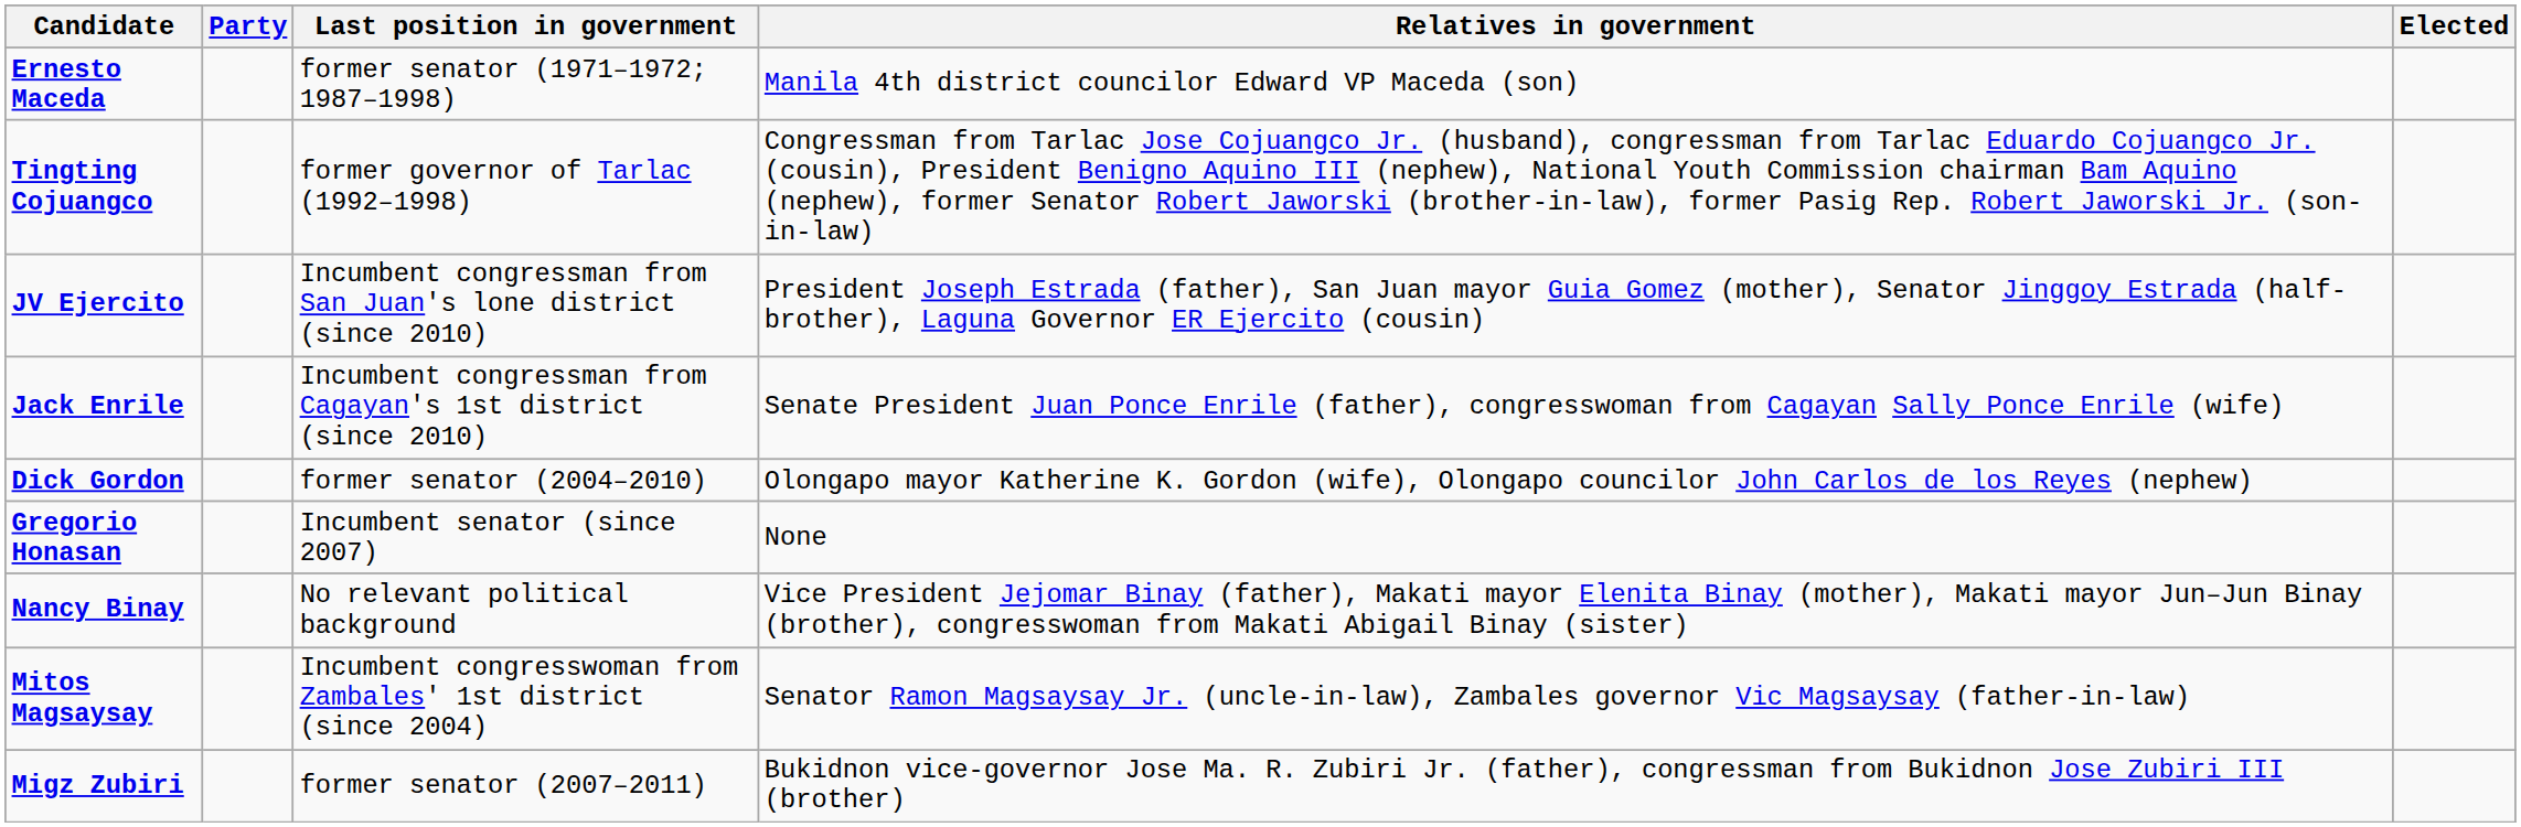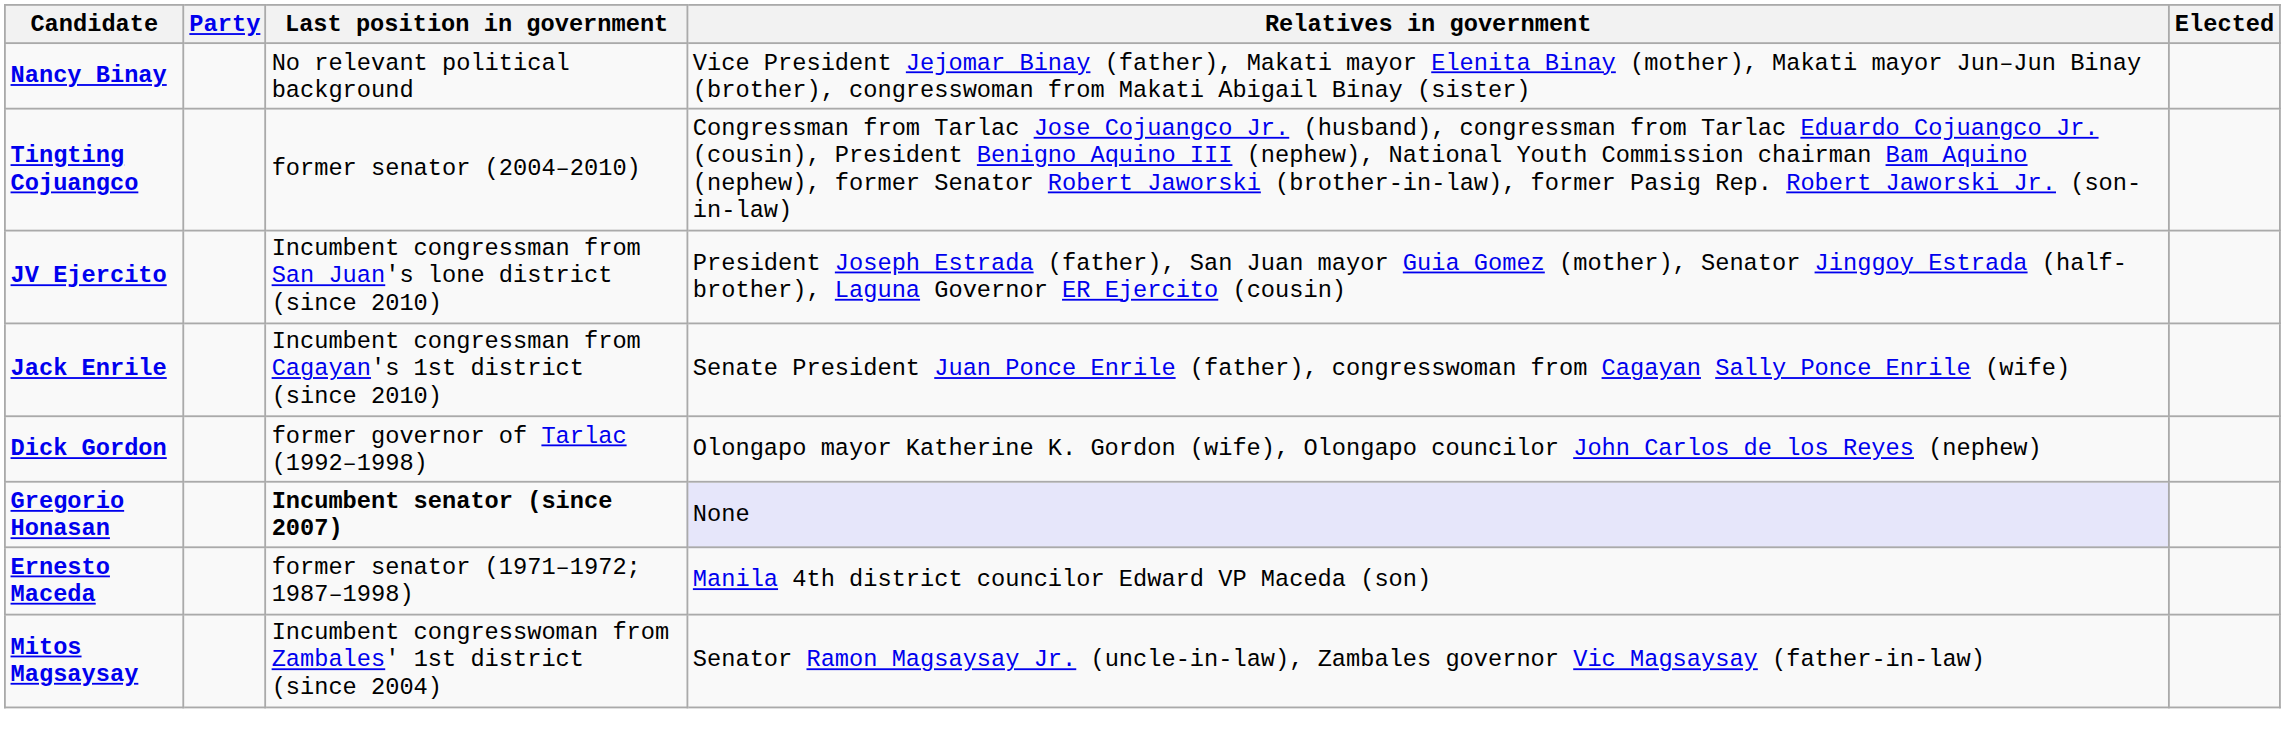rows swapped: Nancy Binay <-> Ernesto Maceda
Tingting Cojuangco | Last position in government: former governor of Tarlac (1992–1998) -> former senator (2004–2010)
Dick Gordon | Last position in government: former senator (2004–2010) -> former governor of Tarlac (1992–1998)
Gregorio Honasan | Last position in government: normal -> bold
Gregorio Honasan | Relatives in government: no background -> lavender background
- row: Migz Zubiri | former senator (2007–2011) | Bukidnon vice-governor Jose Ma. R. Zubiri Jr. (father), congressman from Bukidnon Jose Zubiri III (brother)
